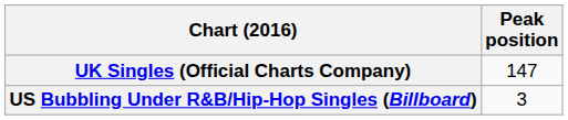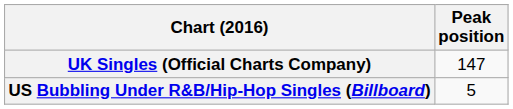US Bubbling Under R&B/Hip-Hop Singles (Billboard) | Peak position: 3 -> 5
